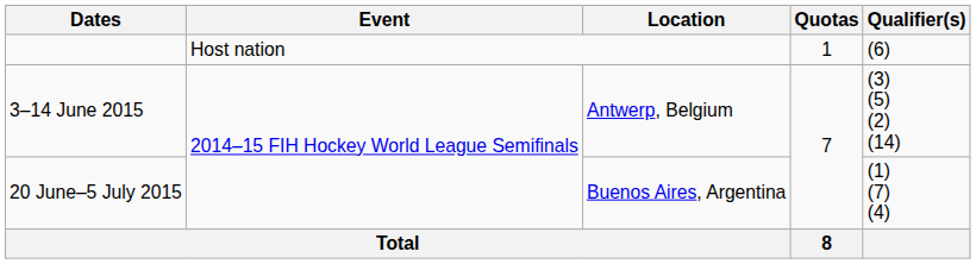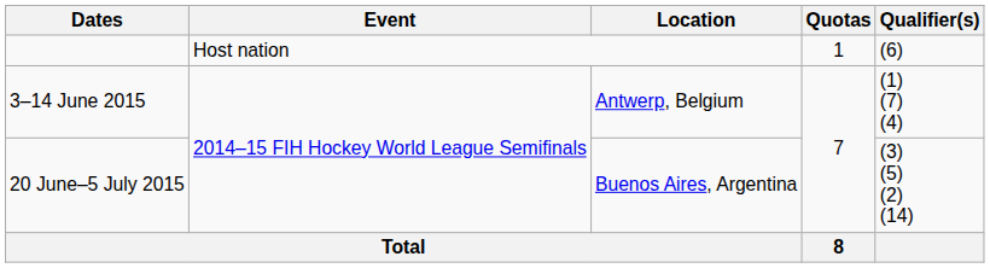3–14 June 2015 | Qualifier(s): (3) (5) (2) (14) -> (1) (7) (4)
20 June–5 July 2015 | Qualifier(s): (1) (7) (4) -> (3) (5) (2) (14)
